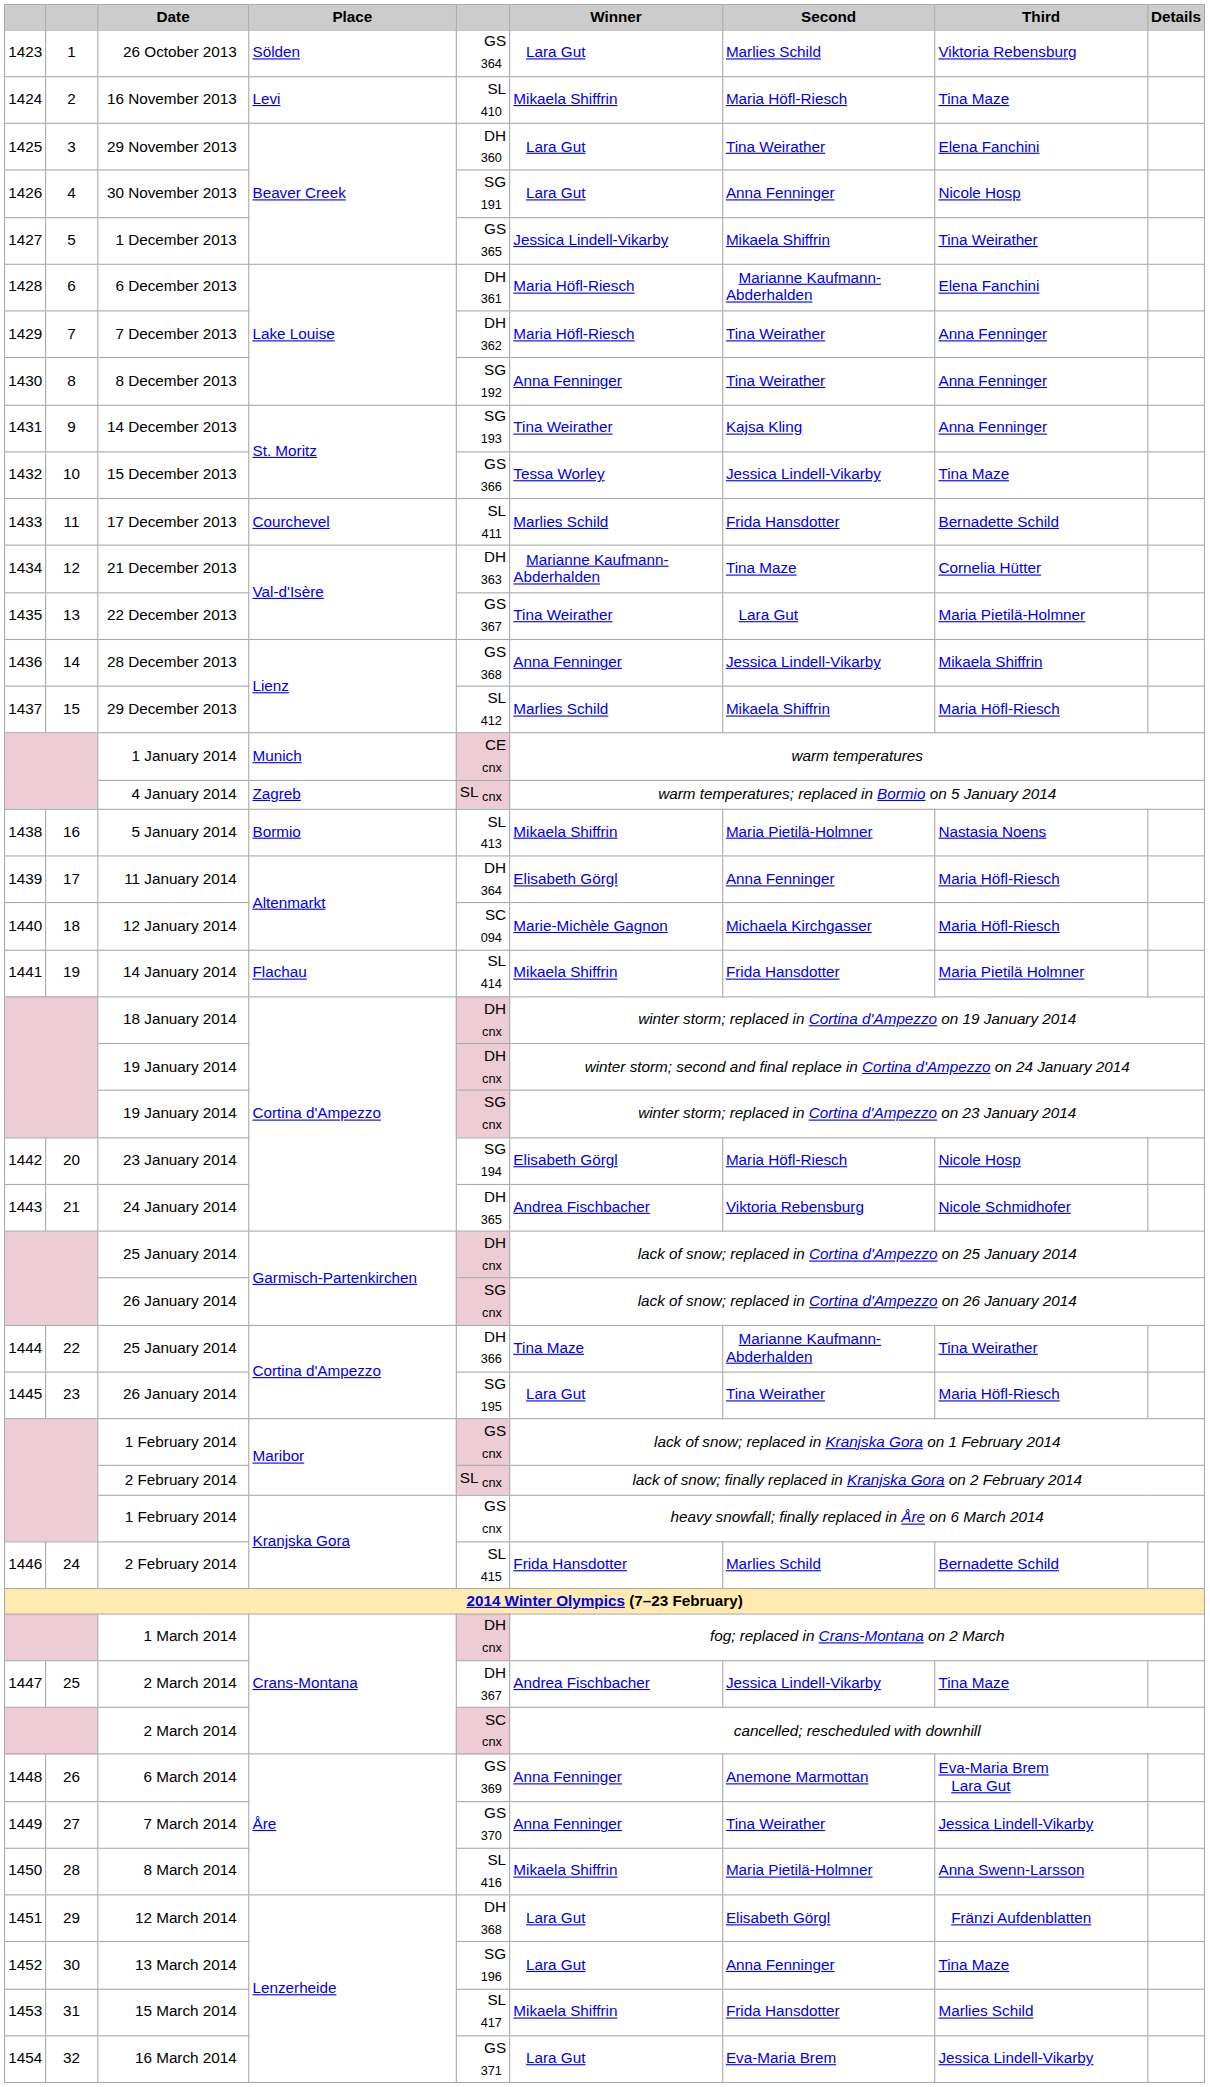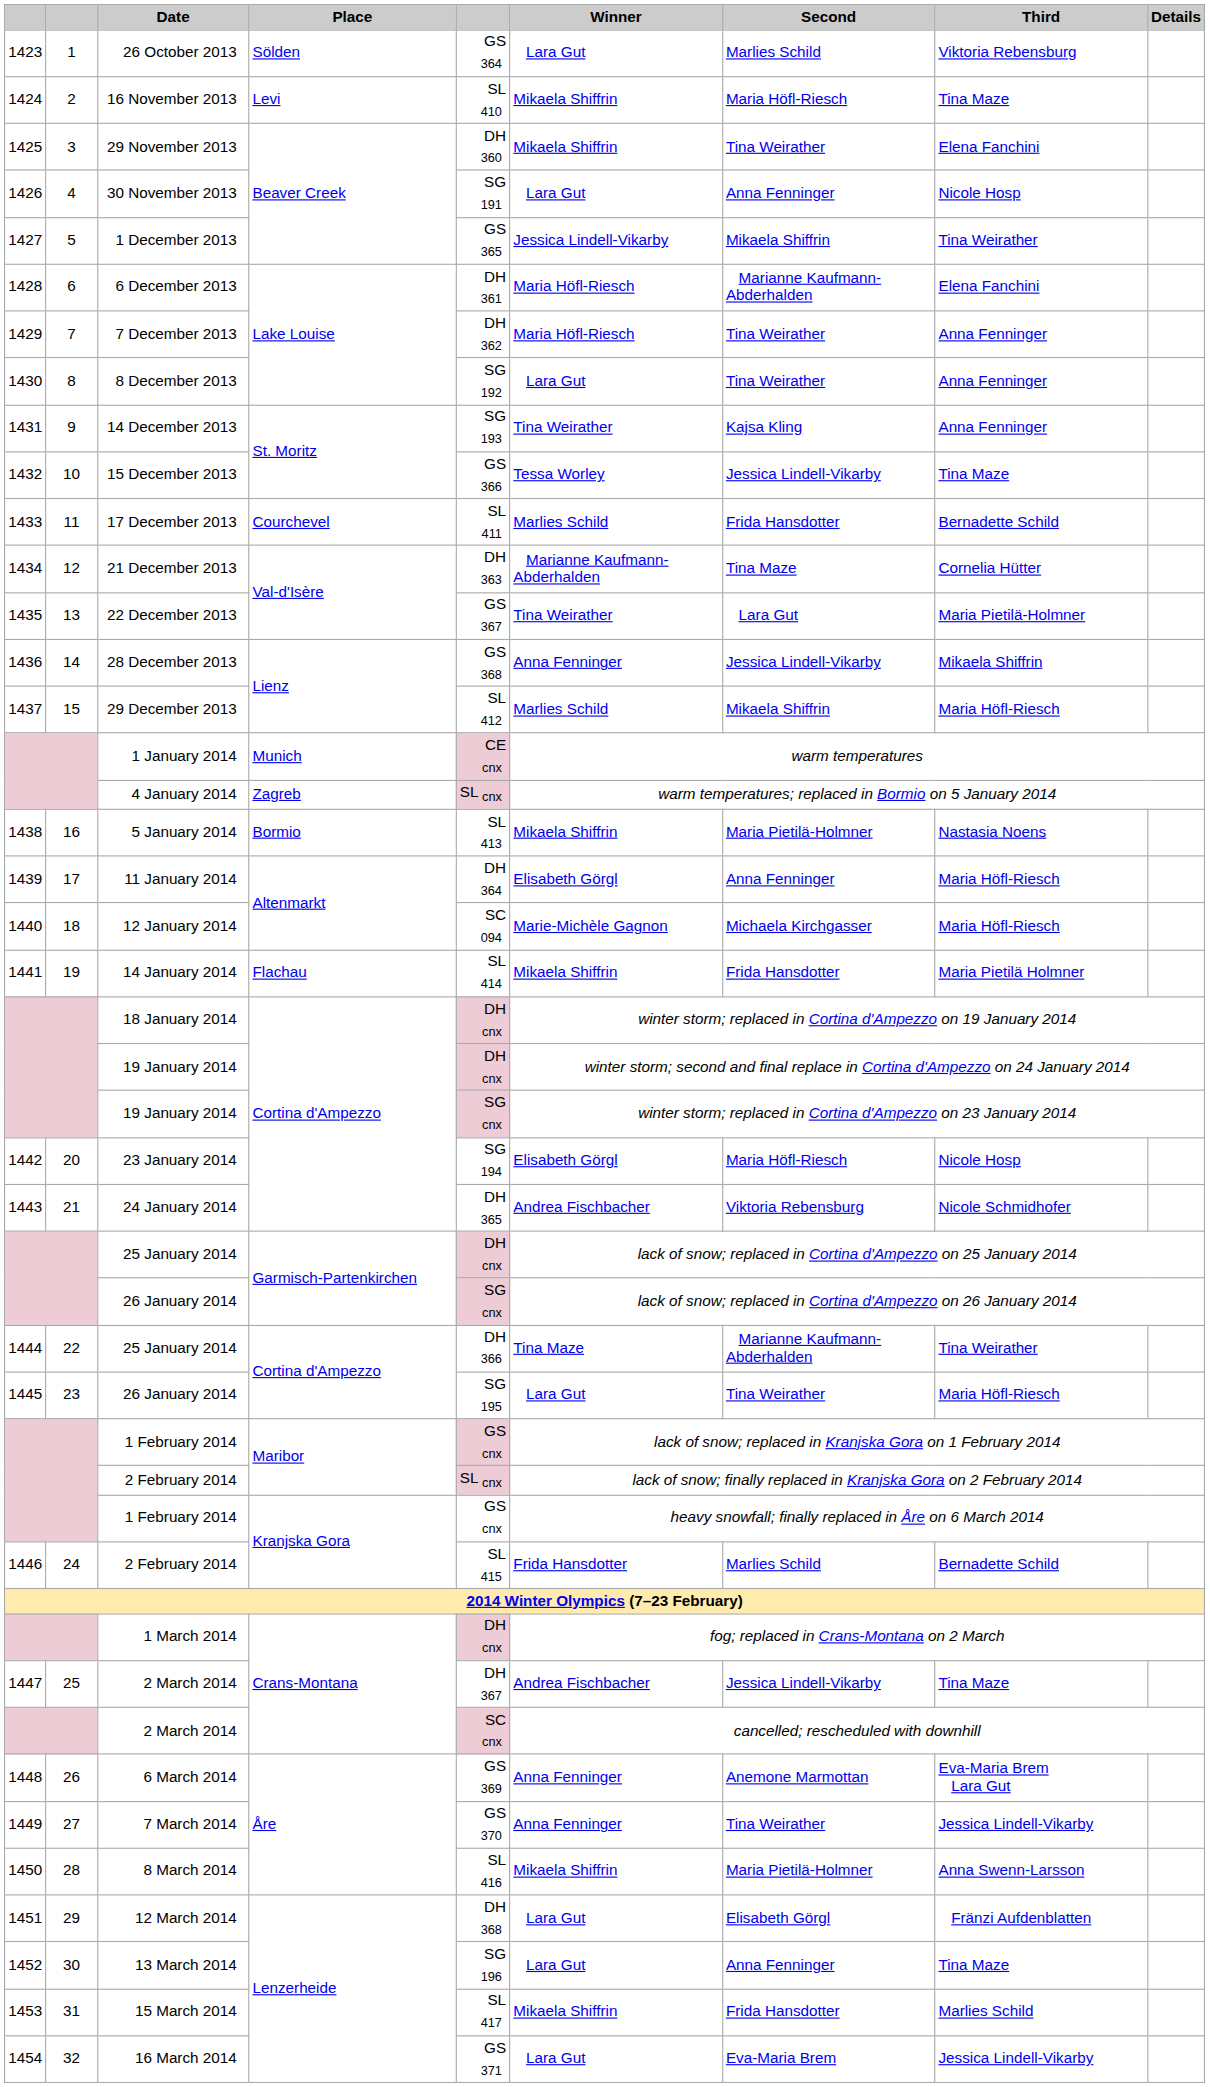29 November 2013 | Winner: Lara Gut -> Mikaela Shiffrin
8 December 2013 | Winner: Anna Fenninger -> Lara Gut
